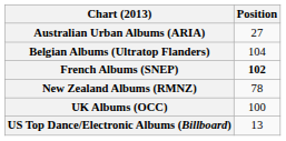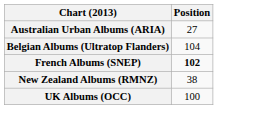New Zealand Albums (RMNZ) | Position: 78 -> 38
- row: US Top Dance/Electronic Albums (Billboard) | 13
